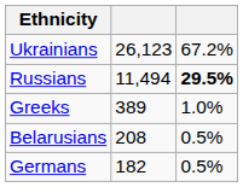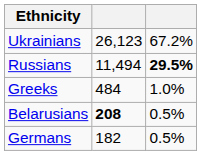Greeks | column 2: 389 -> 484
Belarusians | column 2: normal -> bold
